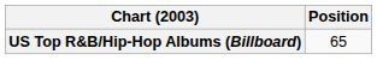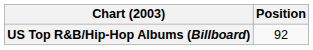US Top R&B/Hip-Hop Albums (Billboard) | Position: 65 -> 92
